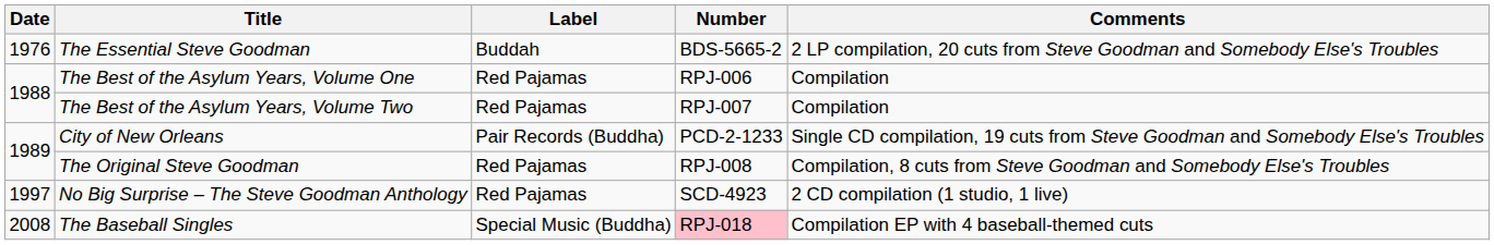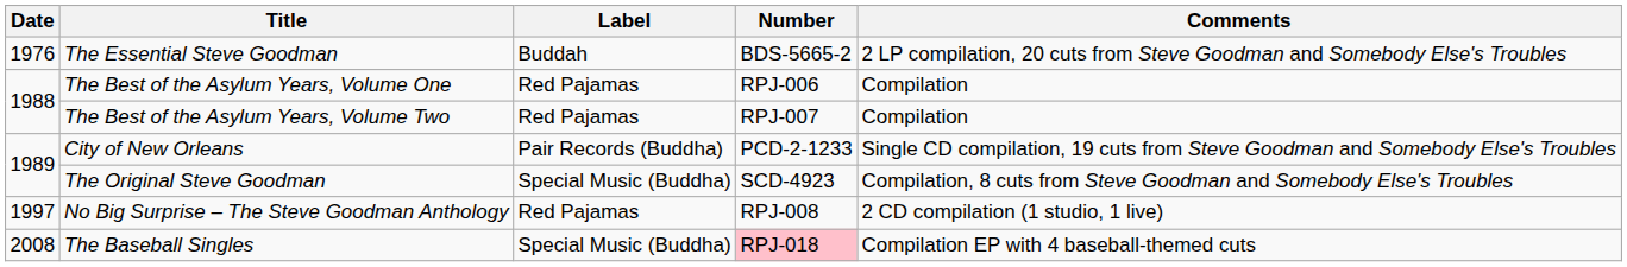The Original Steve Goodman | Label: Red Pajamas -> Special Music (Buddha)
The Original Steve Goodman | Number: RPJ-008 -> SCD-4923
No Big Surprise – The Steve Goodman Anthology | Number: SCD-4923 -> RPJ-008
